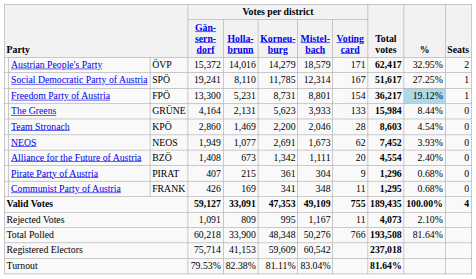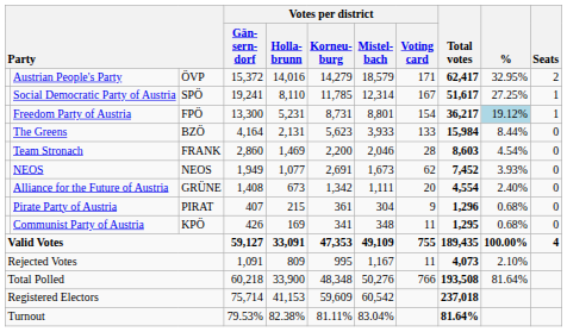The Greens | column 3: GRÜNE -> BZÖ
Team Stronach | column 3: KPÖ -> FRANK
Alliance for the Future of Austria | column 3: BZÖ -> GRÜNE
Communist Party of Austria | column 3: FRANK -> KPÖ
